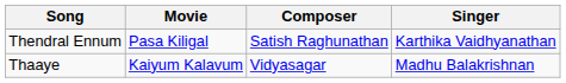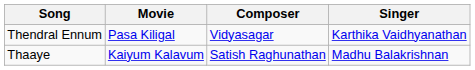Thendral Ennum | Composer: Satish Raghunathan -> Vidyasagar
Thaaye | Composer: Vidyasagar -> Satish Raghunathan
